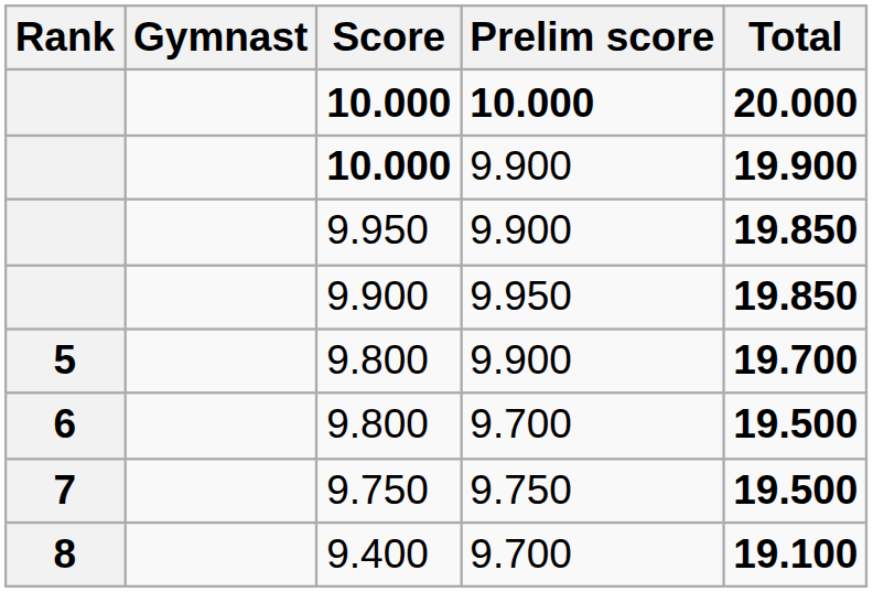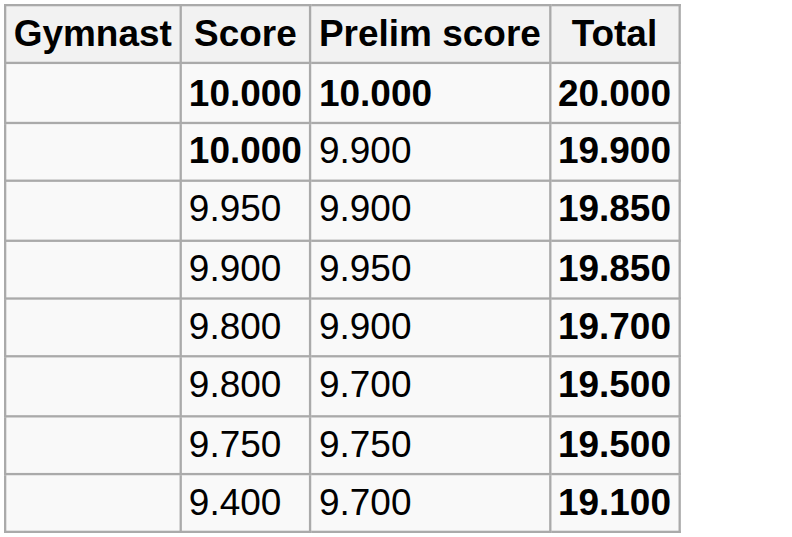- column: Rank | 5 | 6 | 7 | 8
